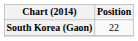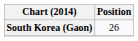South Korea (Gaon) | Position: 22 -> 26
